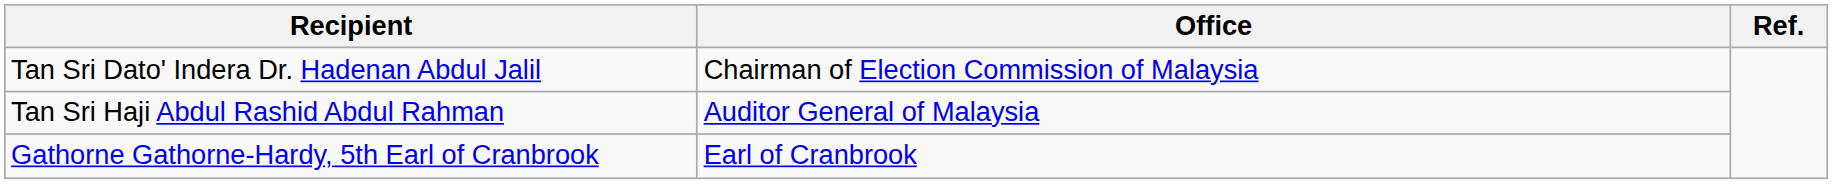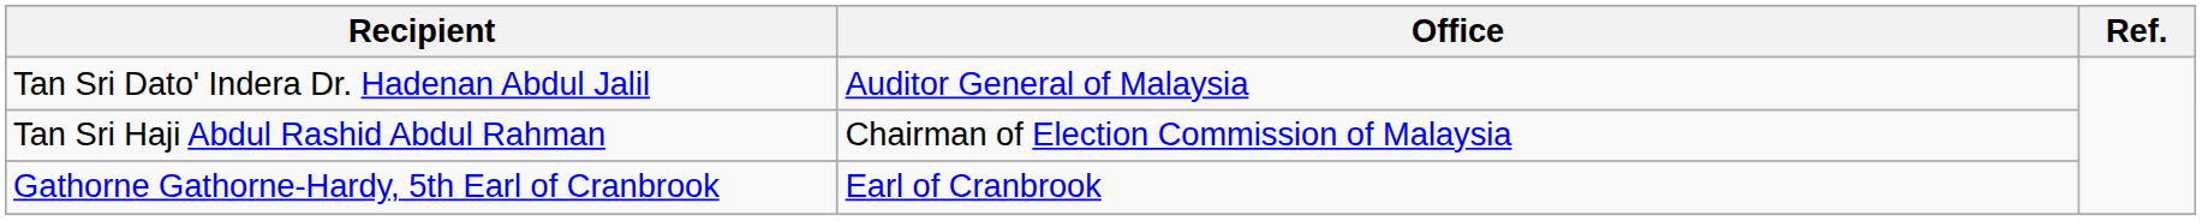Tan Sri Dato' Indera Dr. Hadenan Abdul Jalil | Office: Chairman of Election Commission of Malaysia -> Auditor General of Malaysia
Tan Sri Haji Abdul Rashid Abdul Rahman | Office: Auditor General of Malaysia -> Chairman of Election Commission of Malaysia
